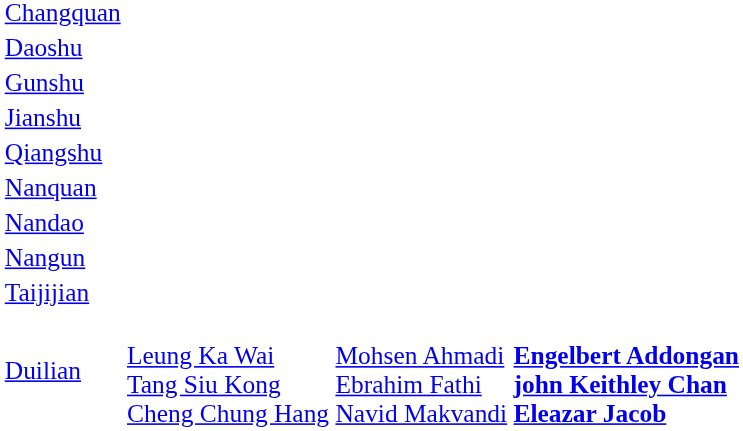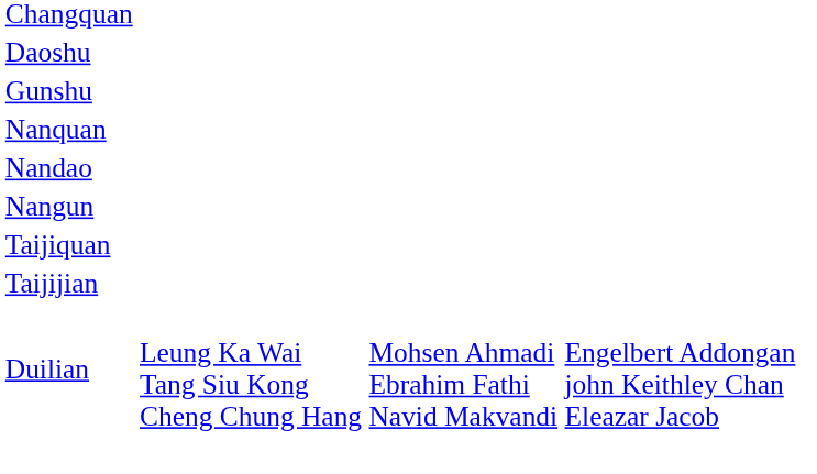- row: Jianshu
- row: Qiangshu
+ row: Taijiquan
Duilian | column 4: bold -> normal
